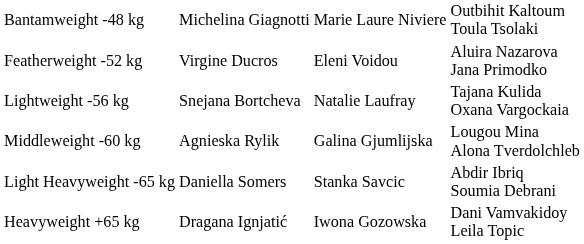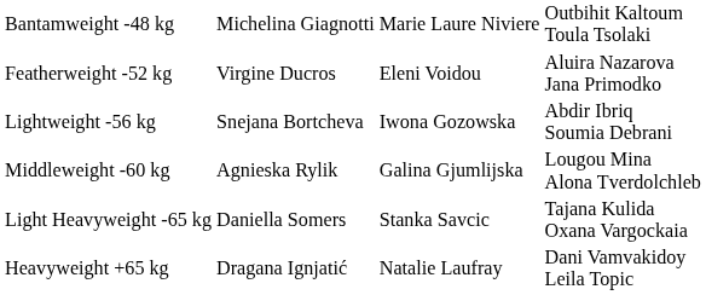Lightweight -56 kg | column 3: Natalie Laufray -> Iwona Gozowska
Lightweight -56 kg | column 4: Tajana Kulida Oxana Vargockaia -> Abdir Ibriq Soumia Debrani
Light Heavyweight -65 kg | column 4: Abdir Ibriq Soumia Debrani -> Tajana Kulida Oxana Vargockaia
Heavyweight +65 kg | column 3: Iwona Gozowska -> Natalie Laufray
